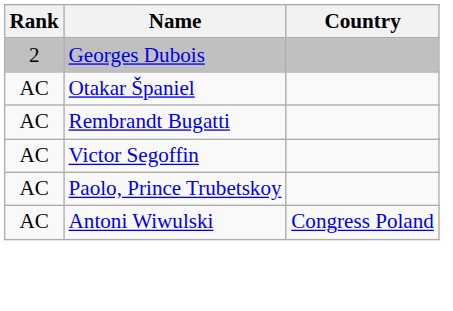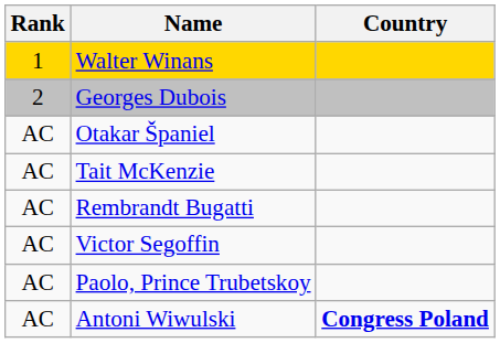+ row: 1 | Walter Winans
+ row: AC | Tait McKenzie
Antoni Wiwulski | Country: normal -> bold
